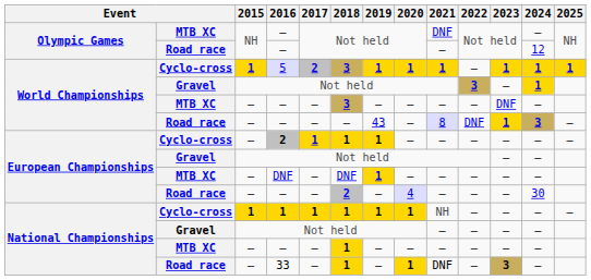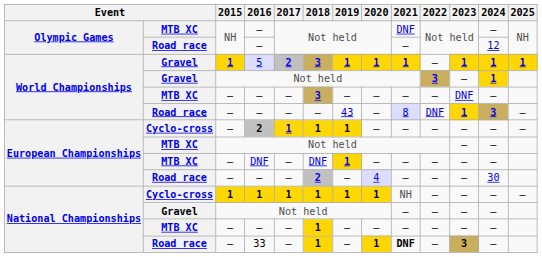5 | column 2: Cyclo-cross -> Gravel
European Championships / Not held | column 2: Gravel -> MTB XC
33 | 2021: normal -> bold
